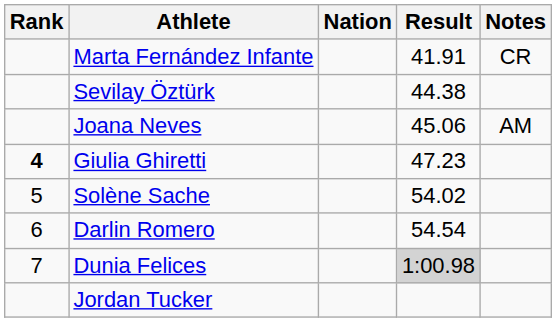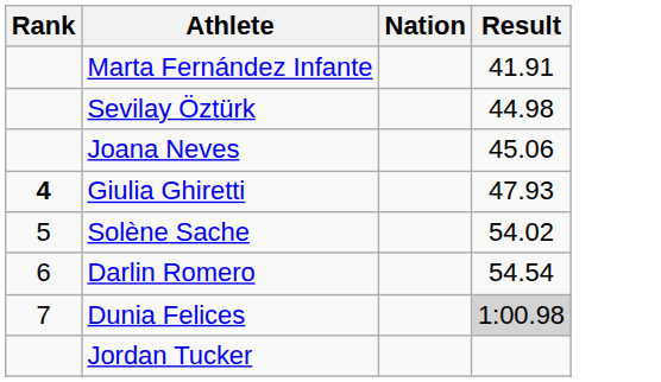- column: Notes | CR | AM
Sevilay Öztürk | Result: 44.38 -> 44.98
Giulia Ghiretti | Result: 47.23 -> 47.93
